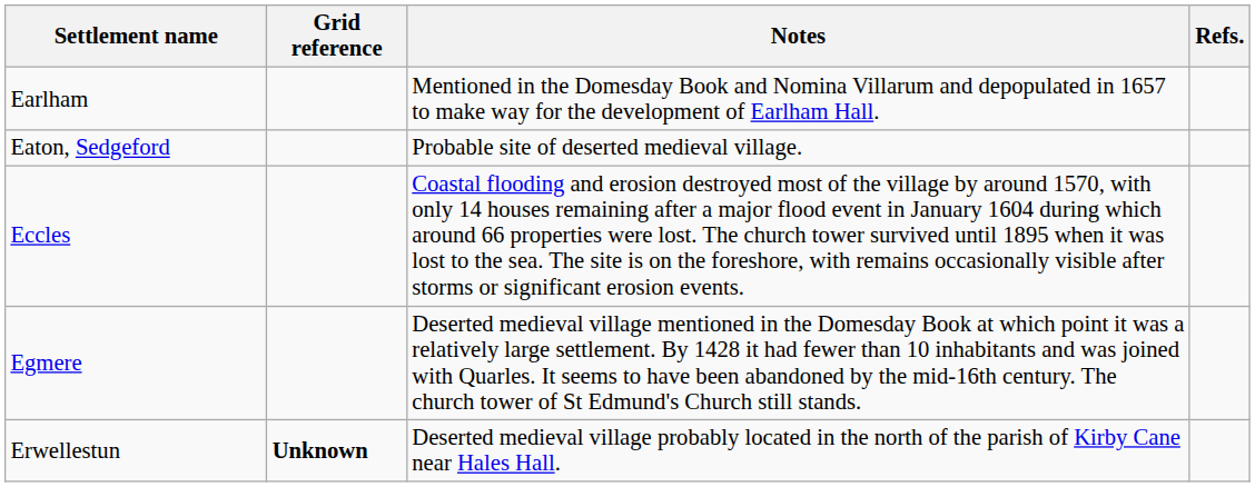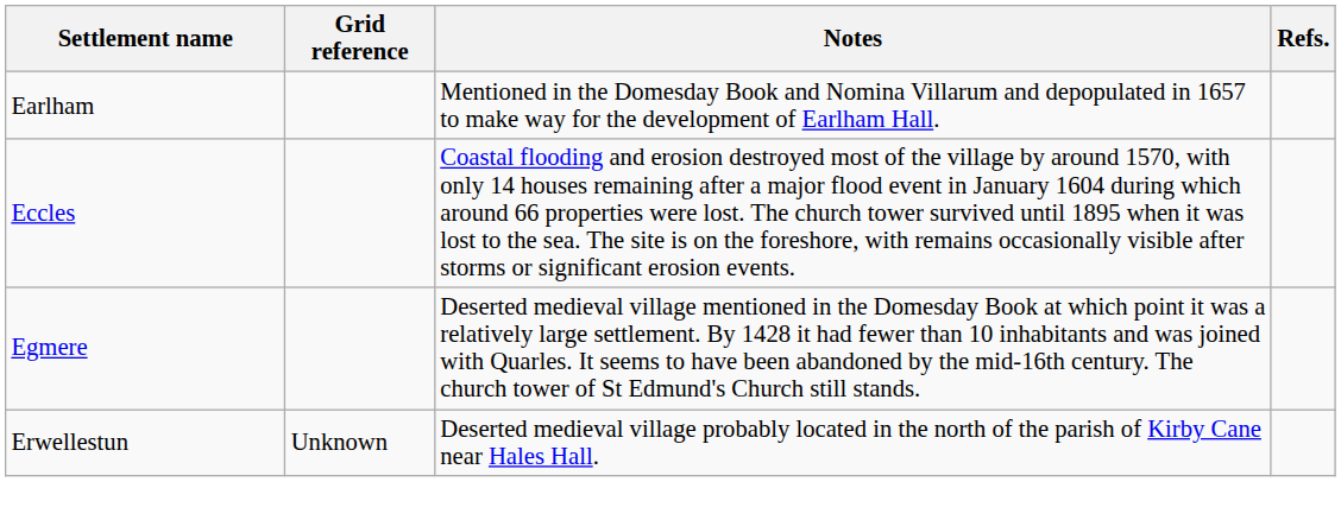- row: Eaton, Sedgeford | Probable site of deserted medieval village.
Erwellestun | Grid reference: bold -> normal
